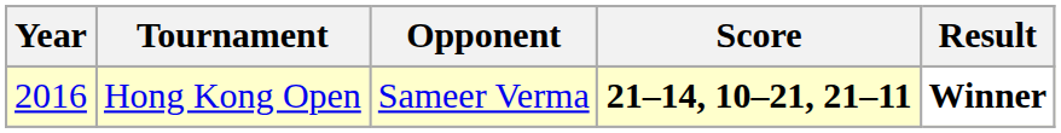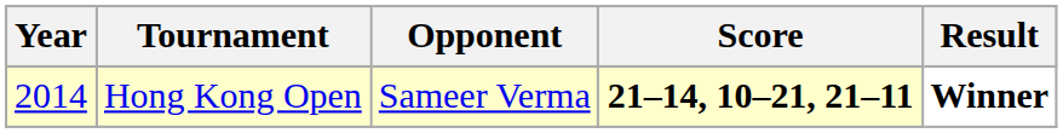Hong Kong Open | Year: 2016 -> 2014
